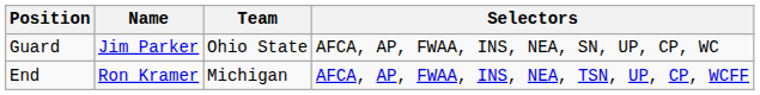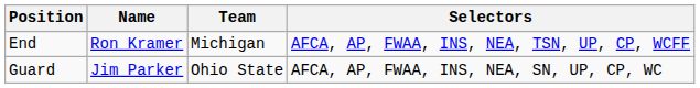rows swapped: End <-> Guard
